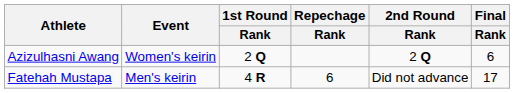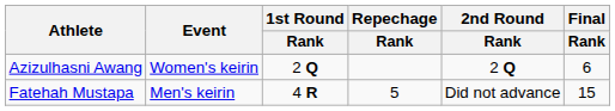Fatehah Mustapa | Repechage / Rank: 6 -> 5
Fatehah Mustapa | Final / Rank: 17 -> 15
